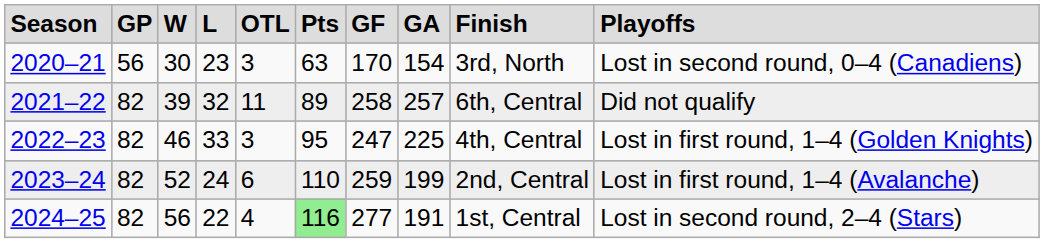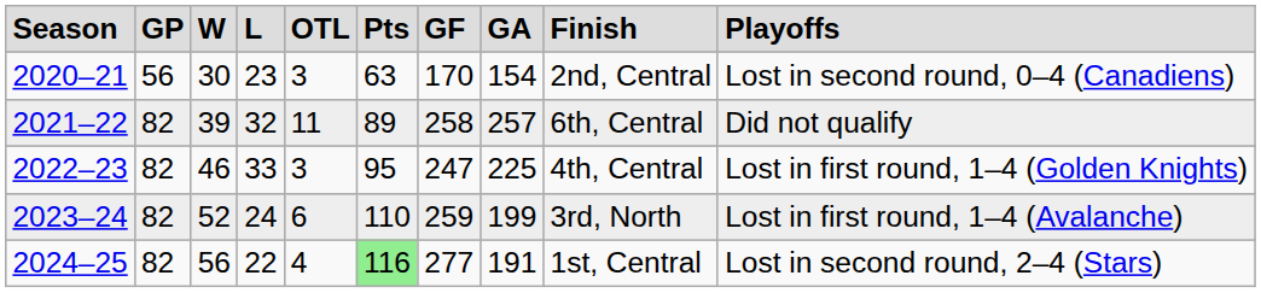2020–21 | column 9: 3rd, North -> 2nd, Central
2023–24 | column 9: 2nd, Central -> 3rd, North
